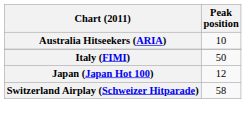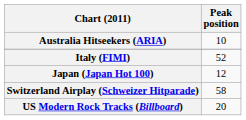Italy (FIMI) | Peak position: 50 -> 52
+ row: US Modern Rock Tracks (Billboard) | 20
